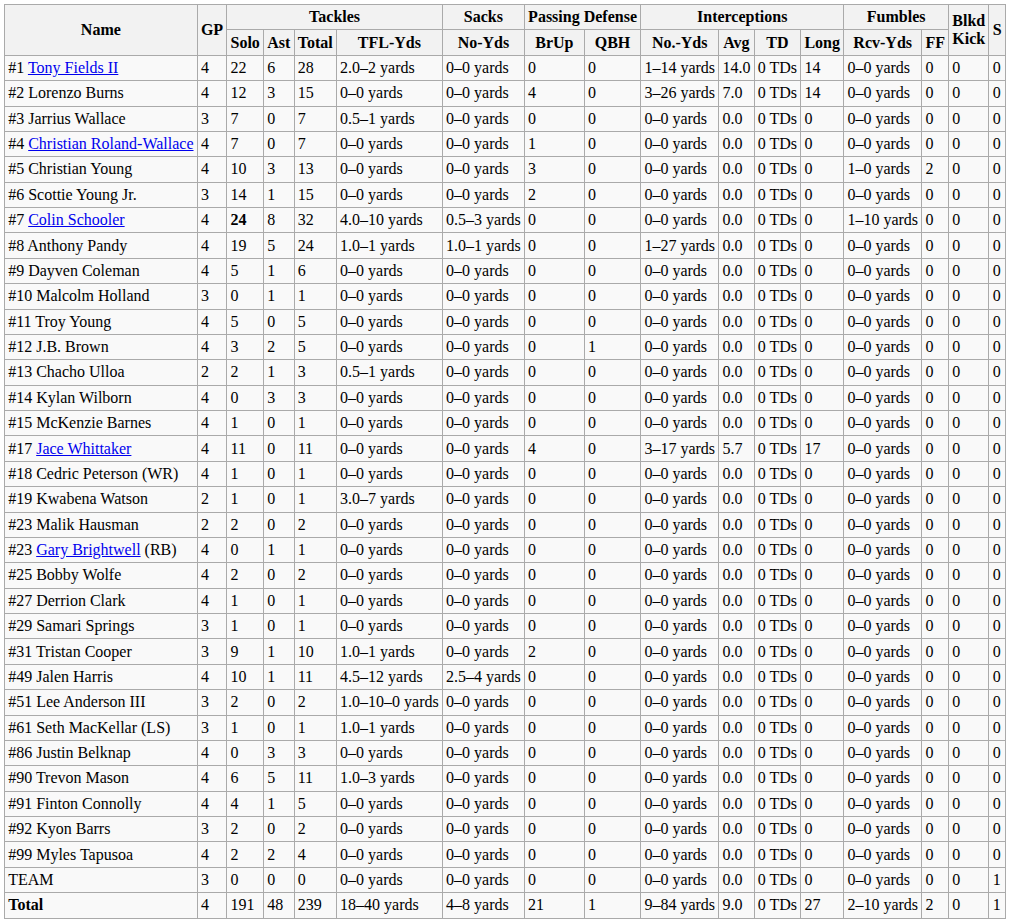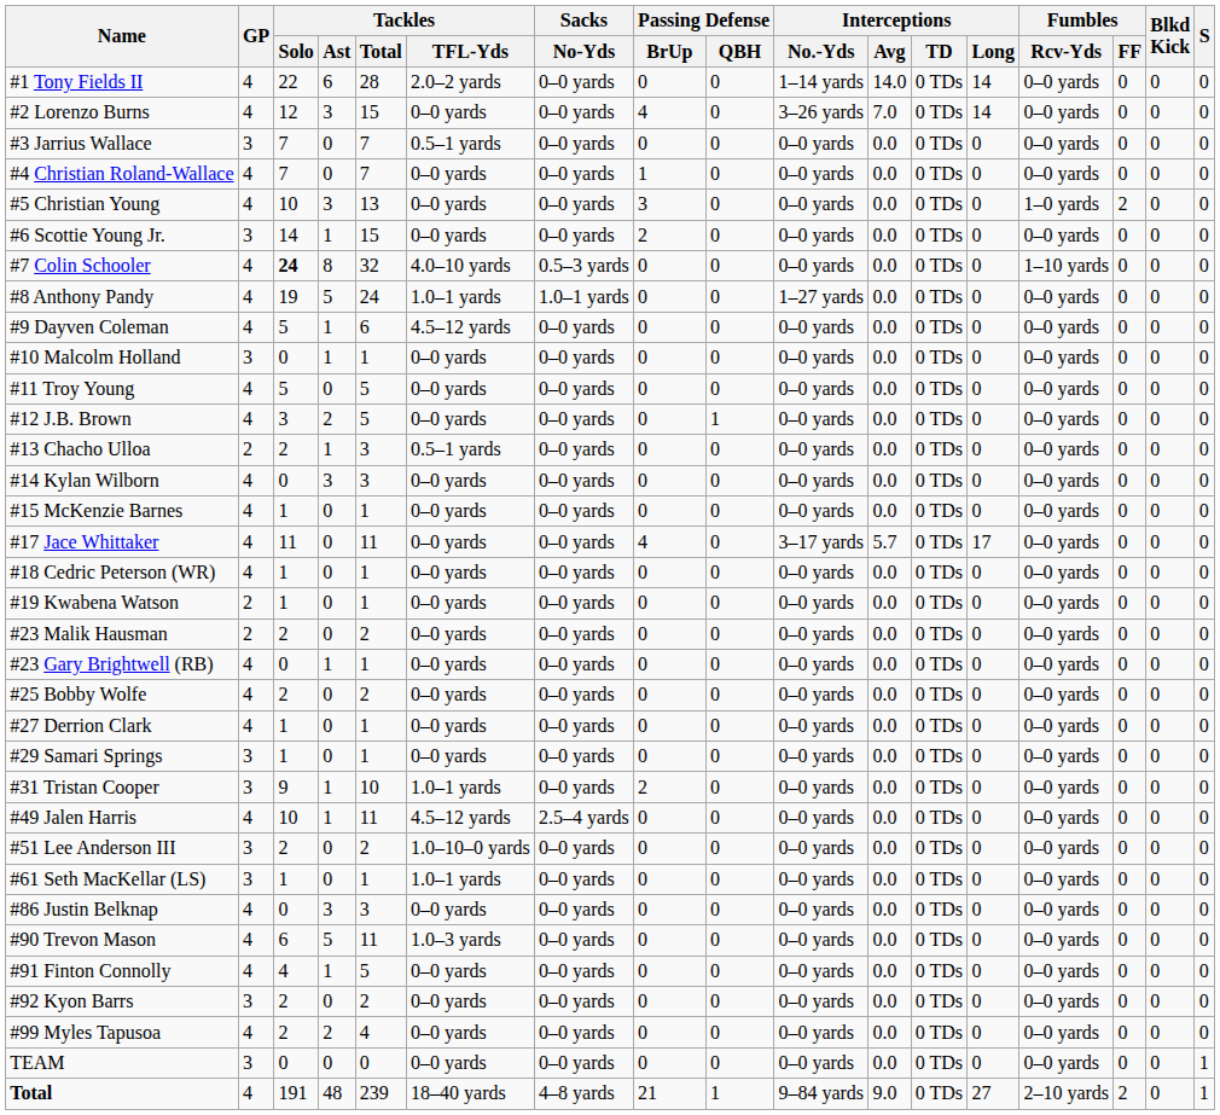#9 Dayven Coleman | Tackles / TFL-Yds: 0–0 yards -> 4.5–12 yards
#19 Kwabena Watson | Tackles / TFL-Yds: 3.0–7 yards -> 0–0 yards
